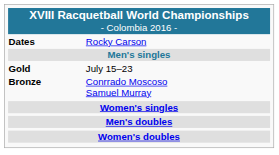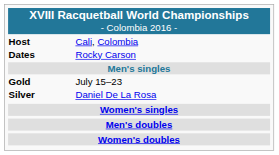+ row: Host | Cali, Colombia
+ row: Silver | Daniel De La Rosa
- row: Bronze | Conrrado Moscoso Samuel Murray
